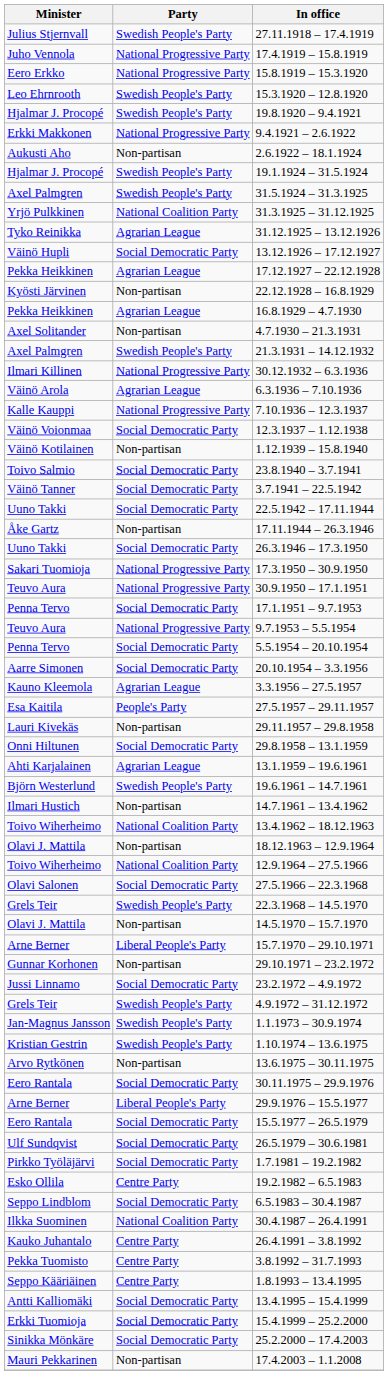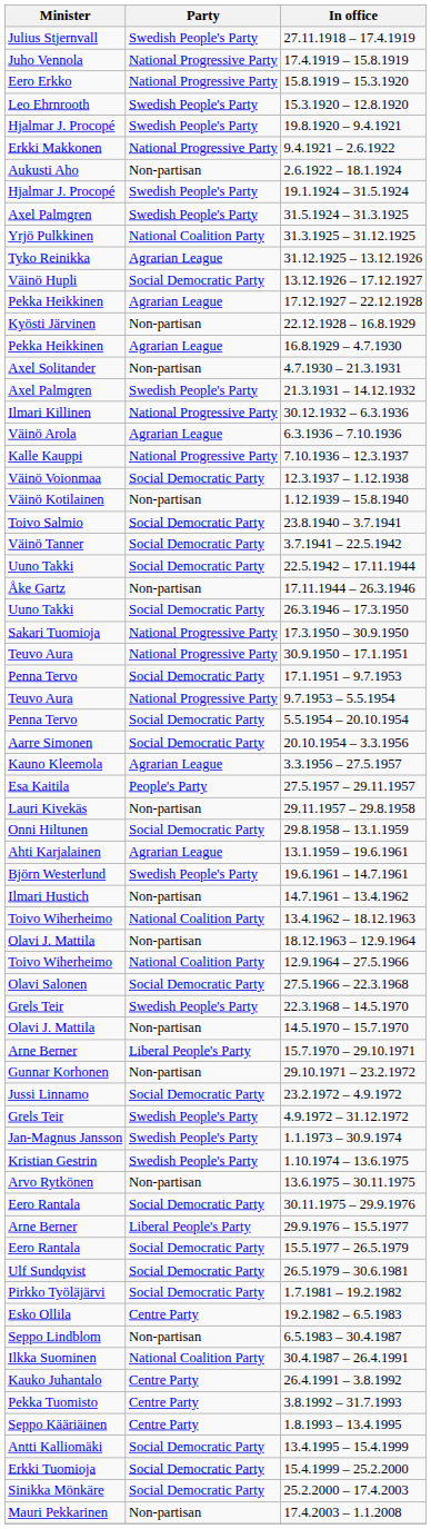6.5.1983 – 30.4.1987 | Party: Social Democratic Party -> Non-partisan
